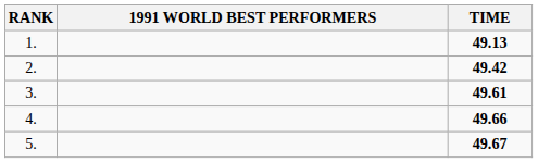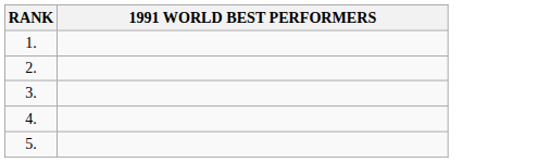- column: TIME | 49.13 | 49.42 | 49.61 | 49.66 | 49.67
